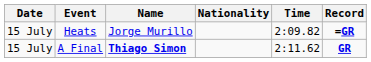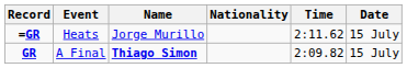columns swapped: Date <-> Record
Heats | Time: 2:09.82 -> 2:11.62
A Final | Time: 2:11.62 -> 2:09.82
